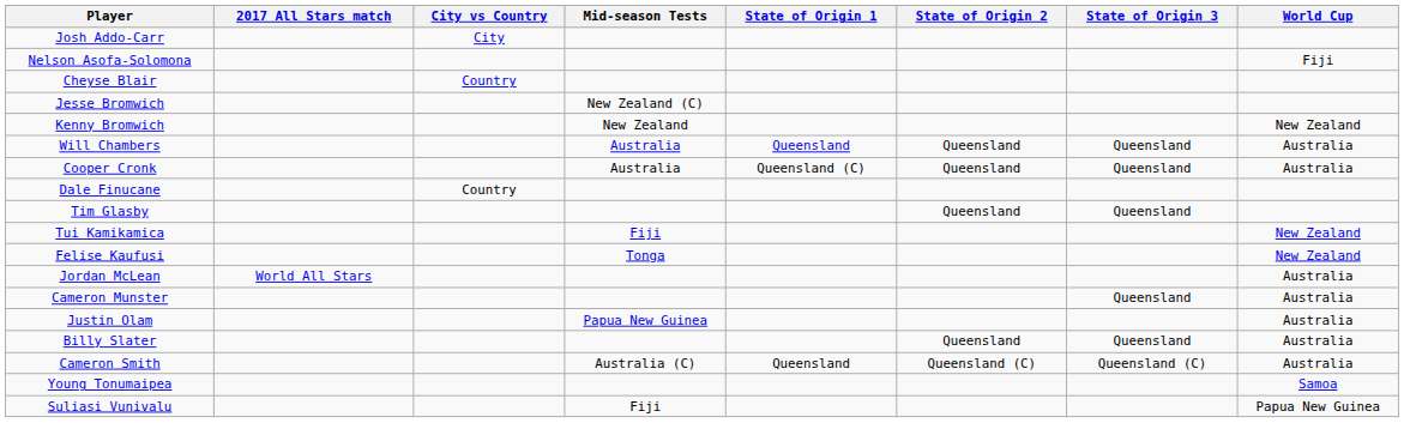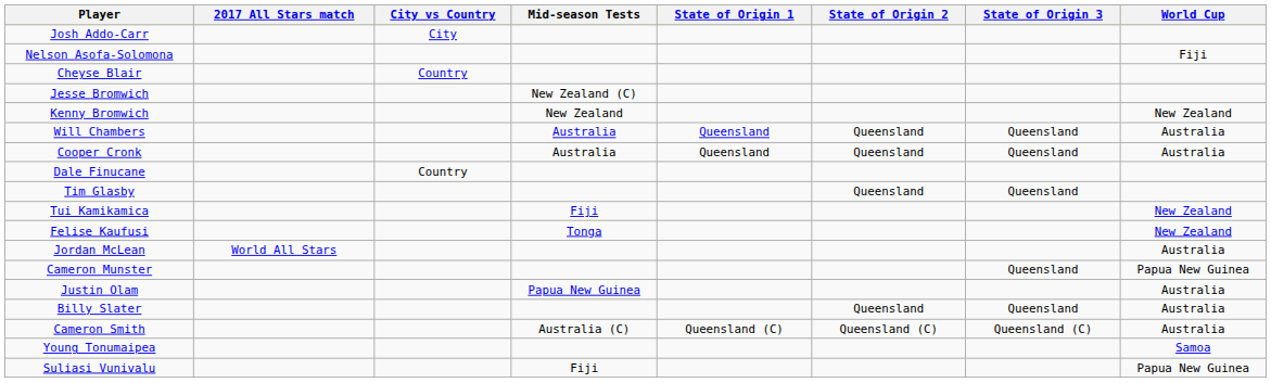Cooper Cronk | State of Origin 1: Queensland (C) -> Queensland
Cameron Munster | World Cup: Australia -> Papua New Guinea
Cameron Smith | State of Origin 1: Queensland -> Queensland (C)
